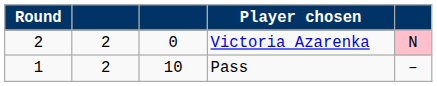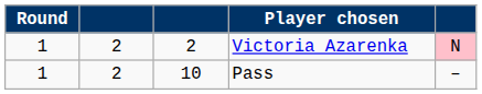Victoria Azarenka | Round: 2 -> 1
Victoria Azarenka | column 3: 0 -> 2
